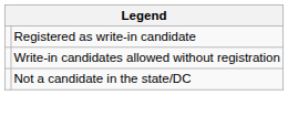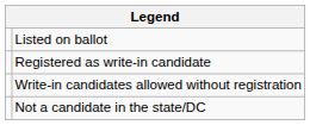+ row: Listed on ballot
